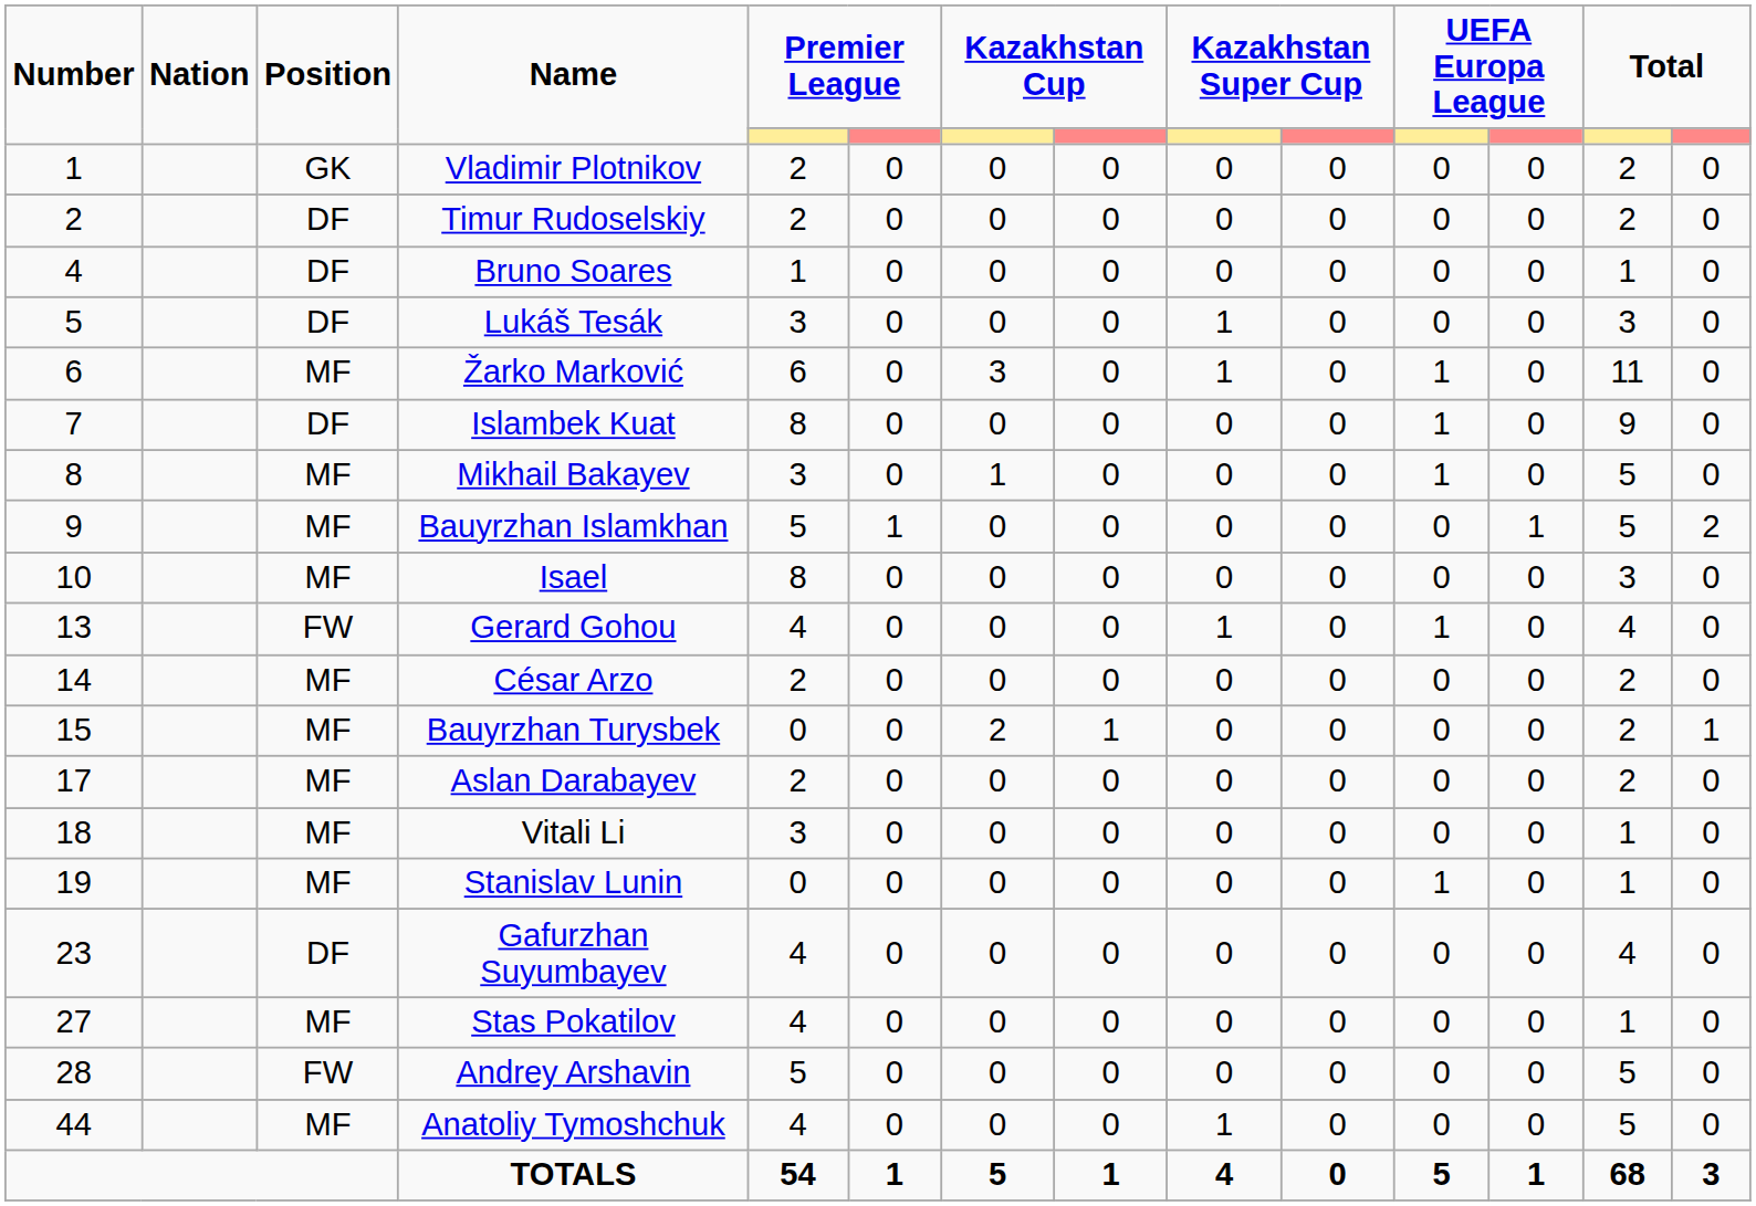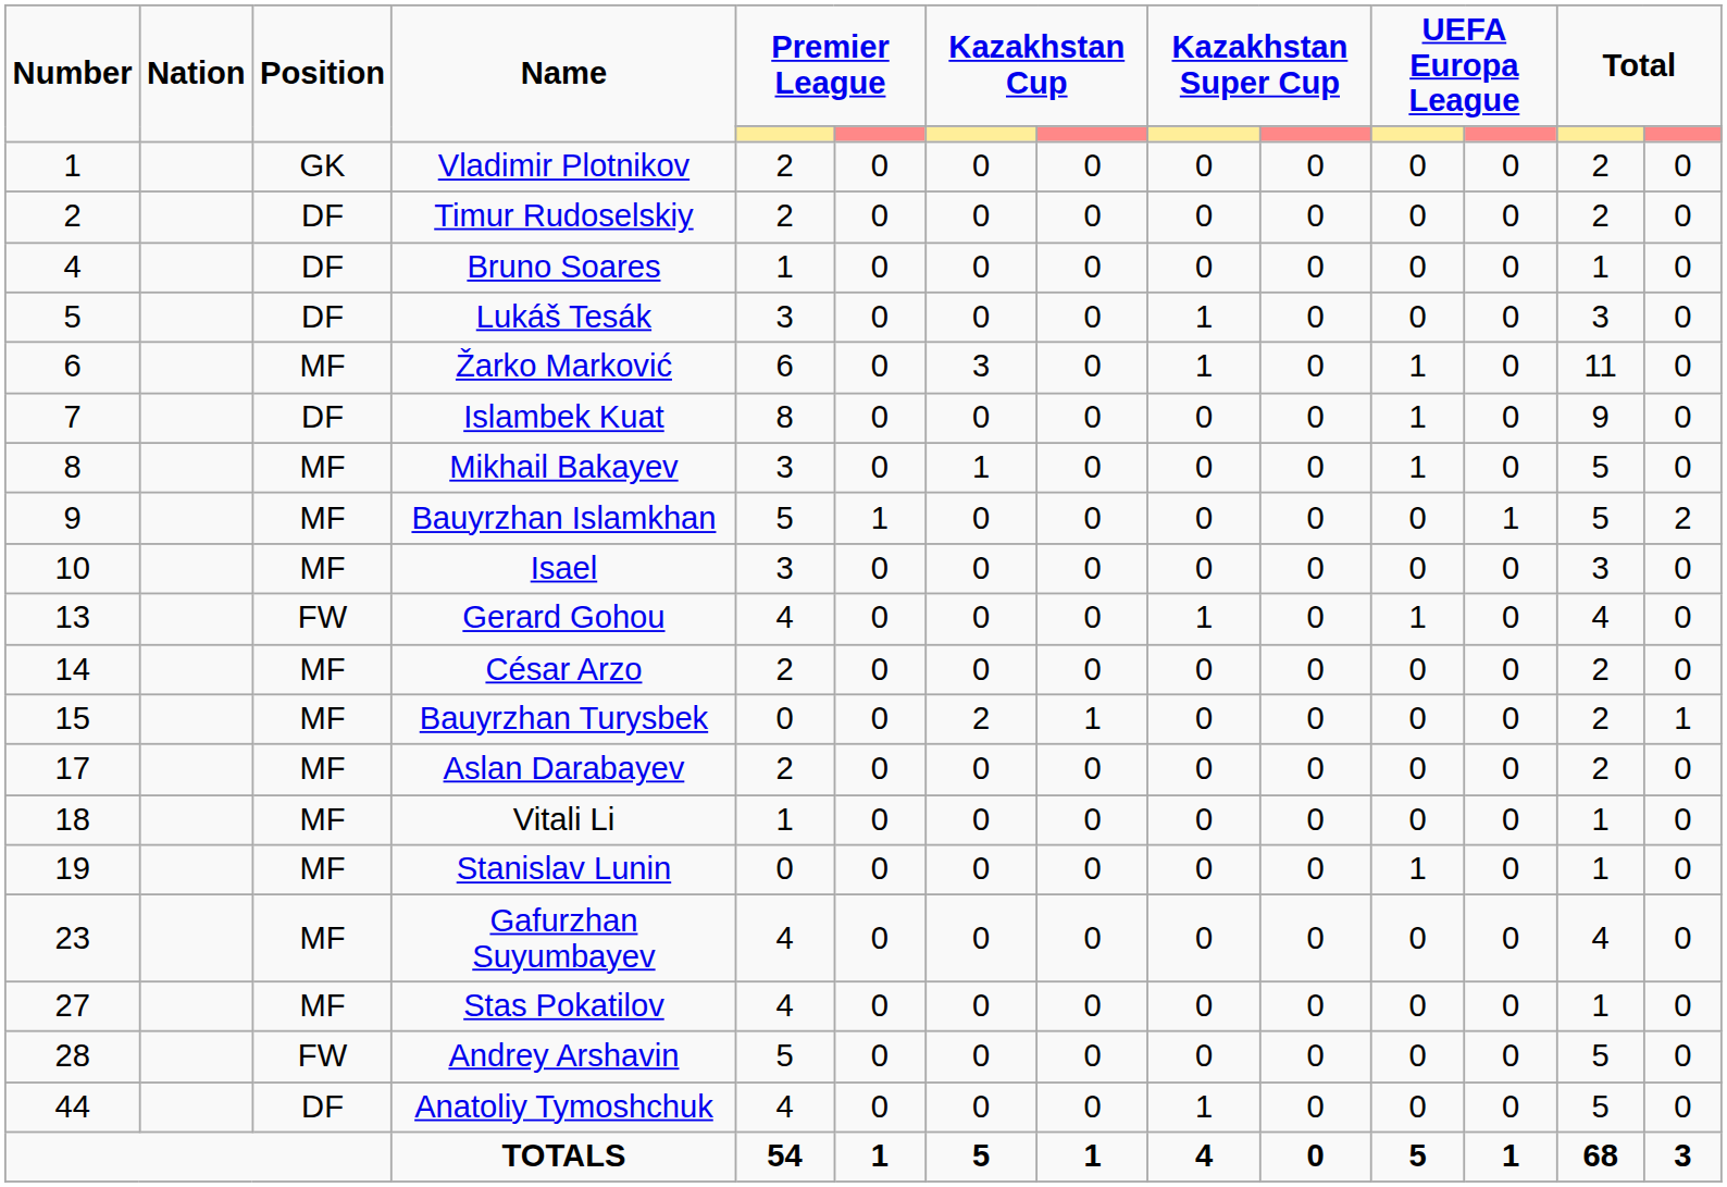Isael | column 5: 8 -> 3
Vitali Li | column 5: 3 -> 1
Gafurzhan Suyumbayev | Position: DF -> MF
Anatoliy Tymoshchuk | Position: MF -> DF
